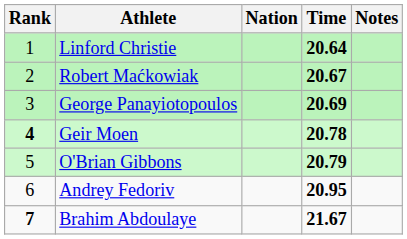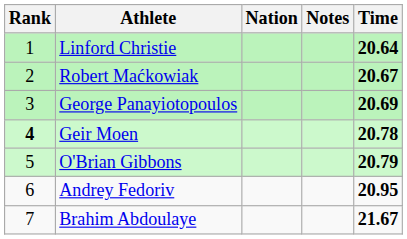columns swapped: Time <-> Notes
Brahim Abdoulaye | Rank: bold -> normal
